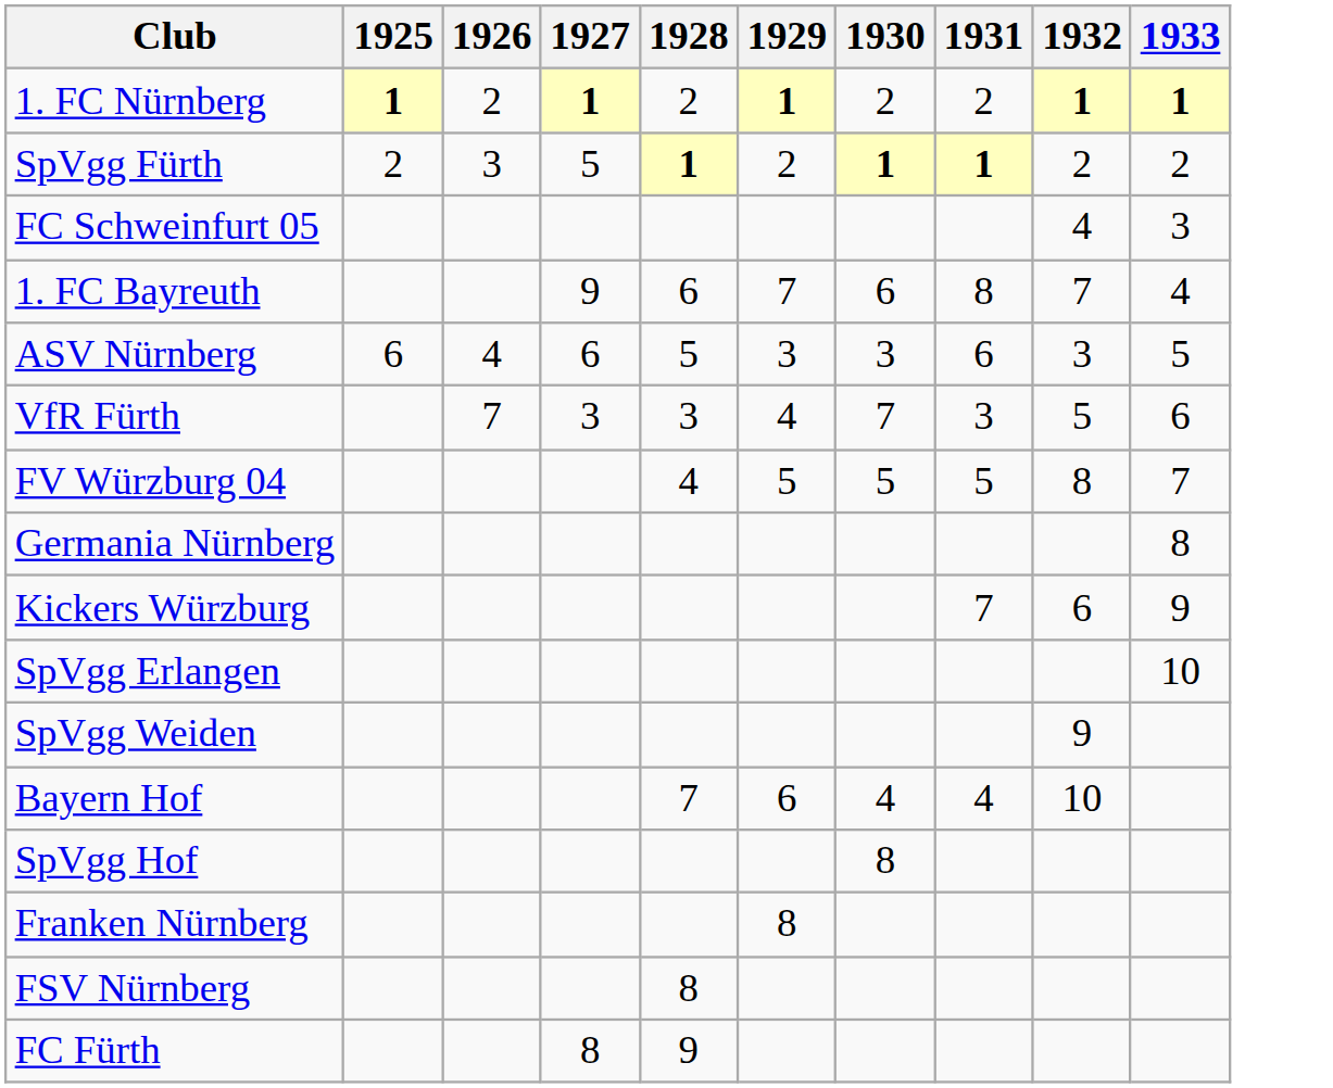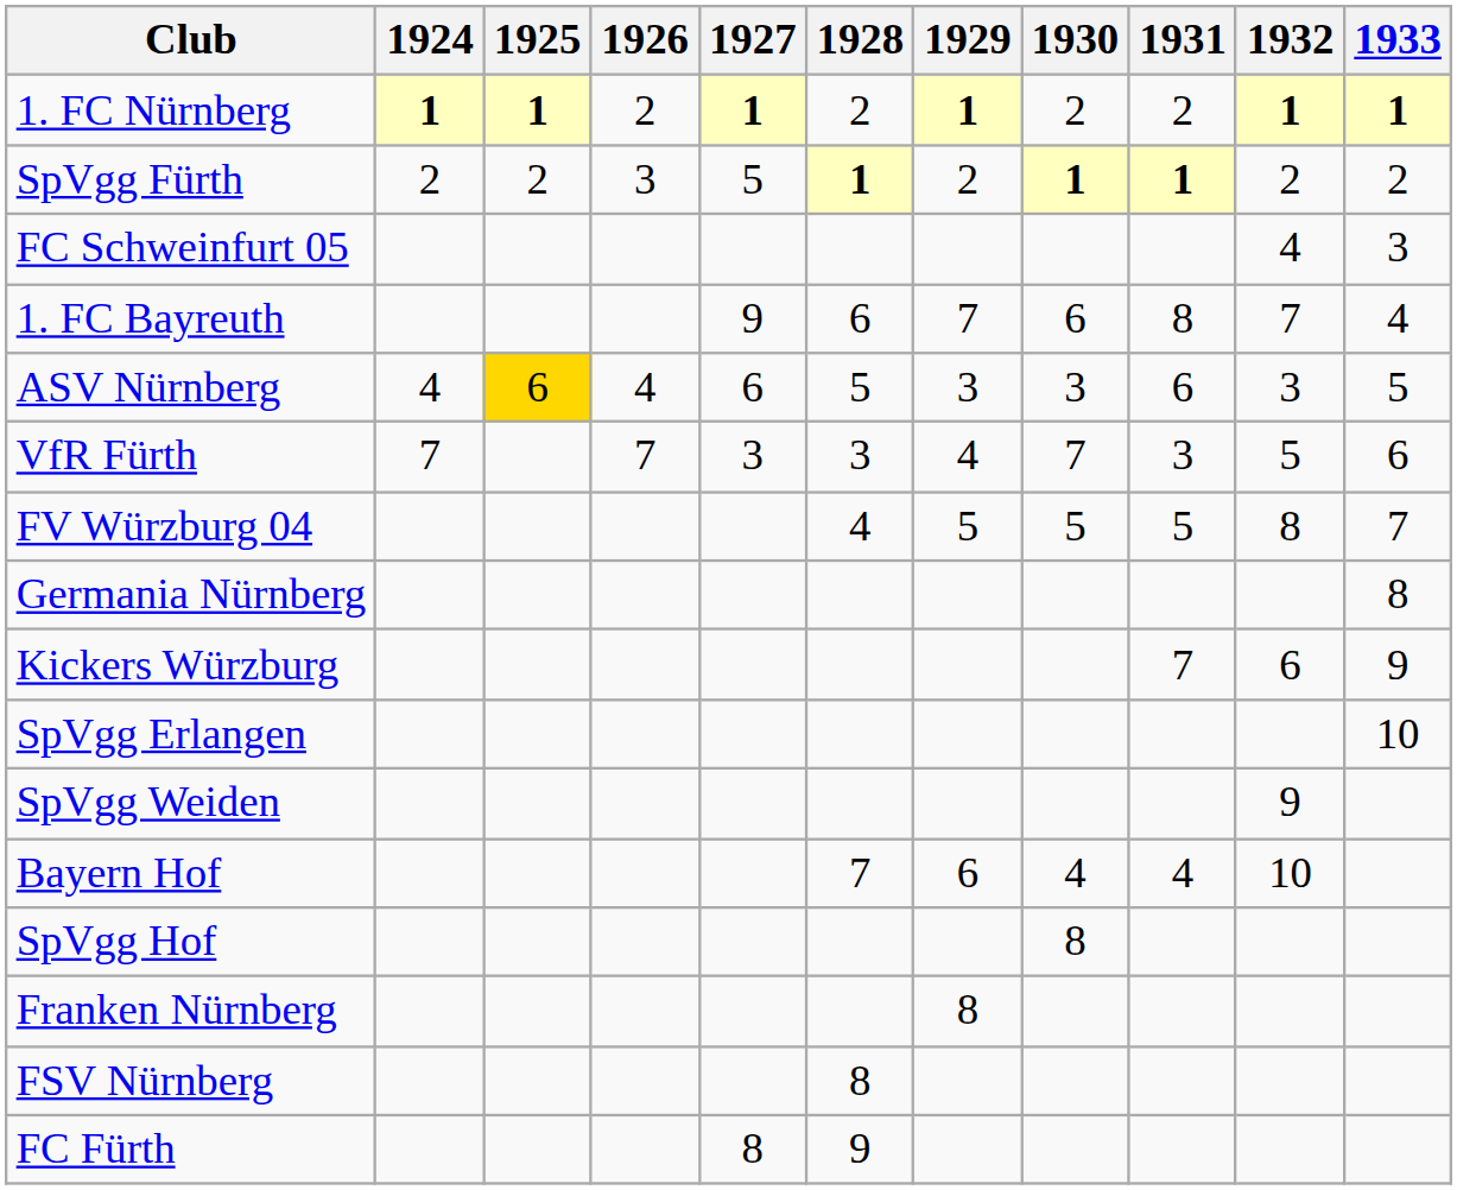+ column: 1924 | 1 | 2 | 4 | 7
ASV Nürnberg | 1925: no background -> gold background
